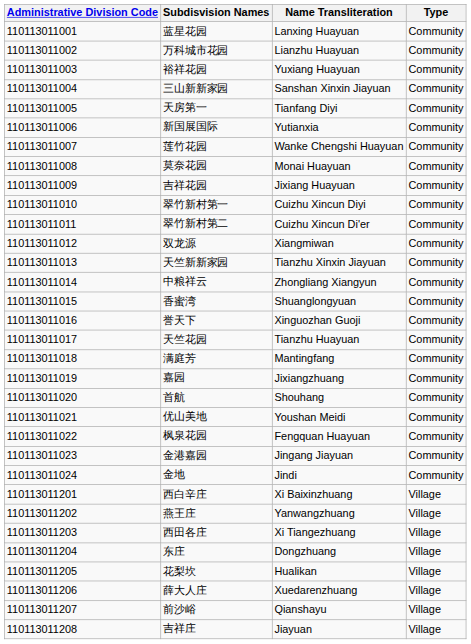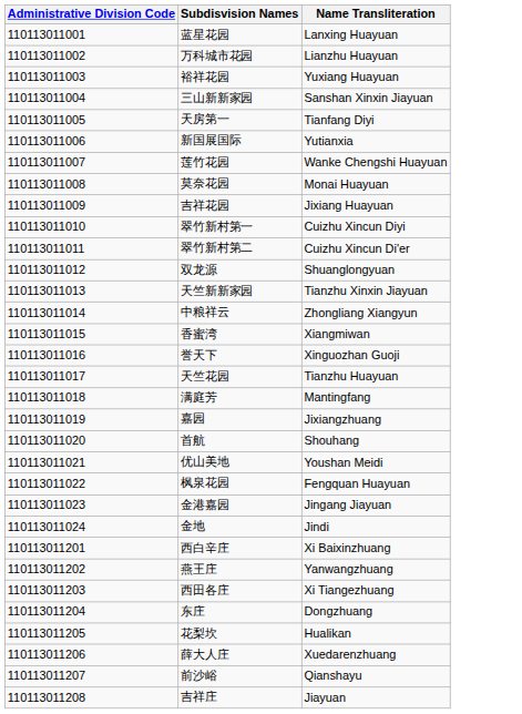- column: Type | Community | Community | Community | Community | Community | Community | Community | Community | Community | Community | Community | Community | Community | Community | Community | Community | Community | Community | Community | Community | Community | Community | Community | Community | Village | Village | Village | Village | Village | Village | Village | Village
双龙源 | Name Transliteration: Xiangmiwan -> Shuanglongyuan
香蜜湾 | Name Transliteration: Shuanglongyuan -> Xiangmiwan
